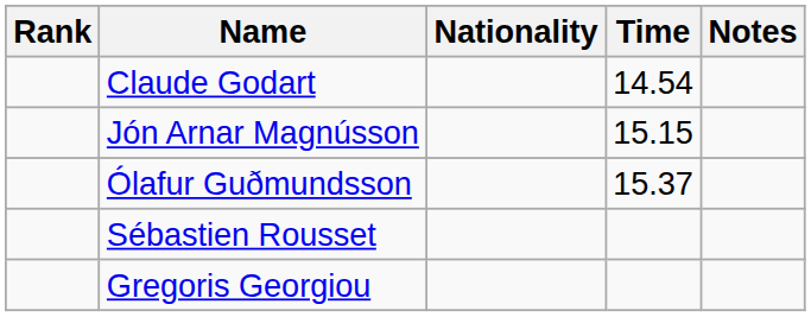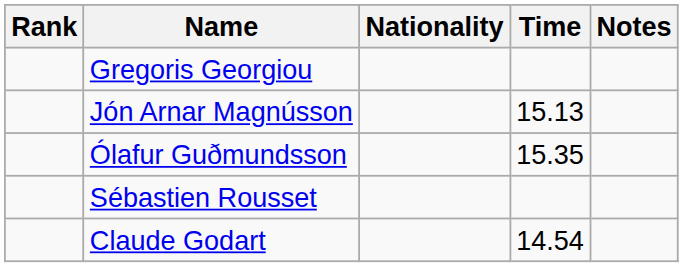rows swapped: Claude Godart <-> Gregoris Georgiou
Jón Arnar Magnússon | Time: 15.15 -> 15.13
Ólafur Guðmundsson | Time: 15.37 -> 15.35
